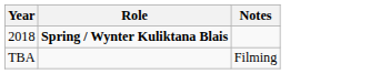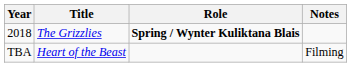+ column: Title | The Grizzlies | Heart of the Beast
